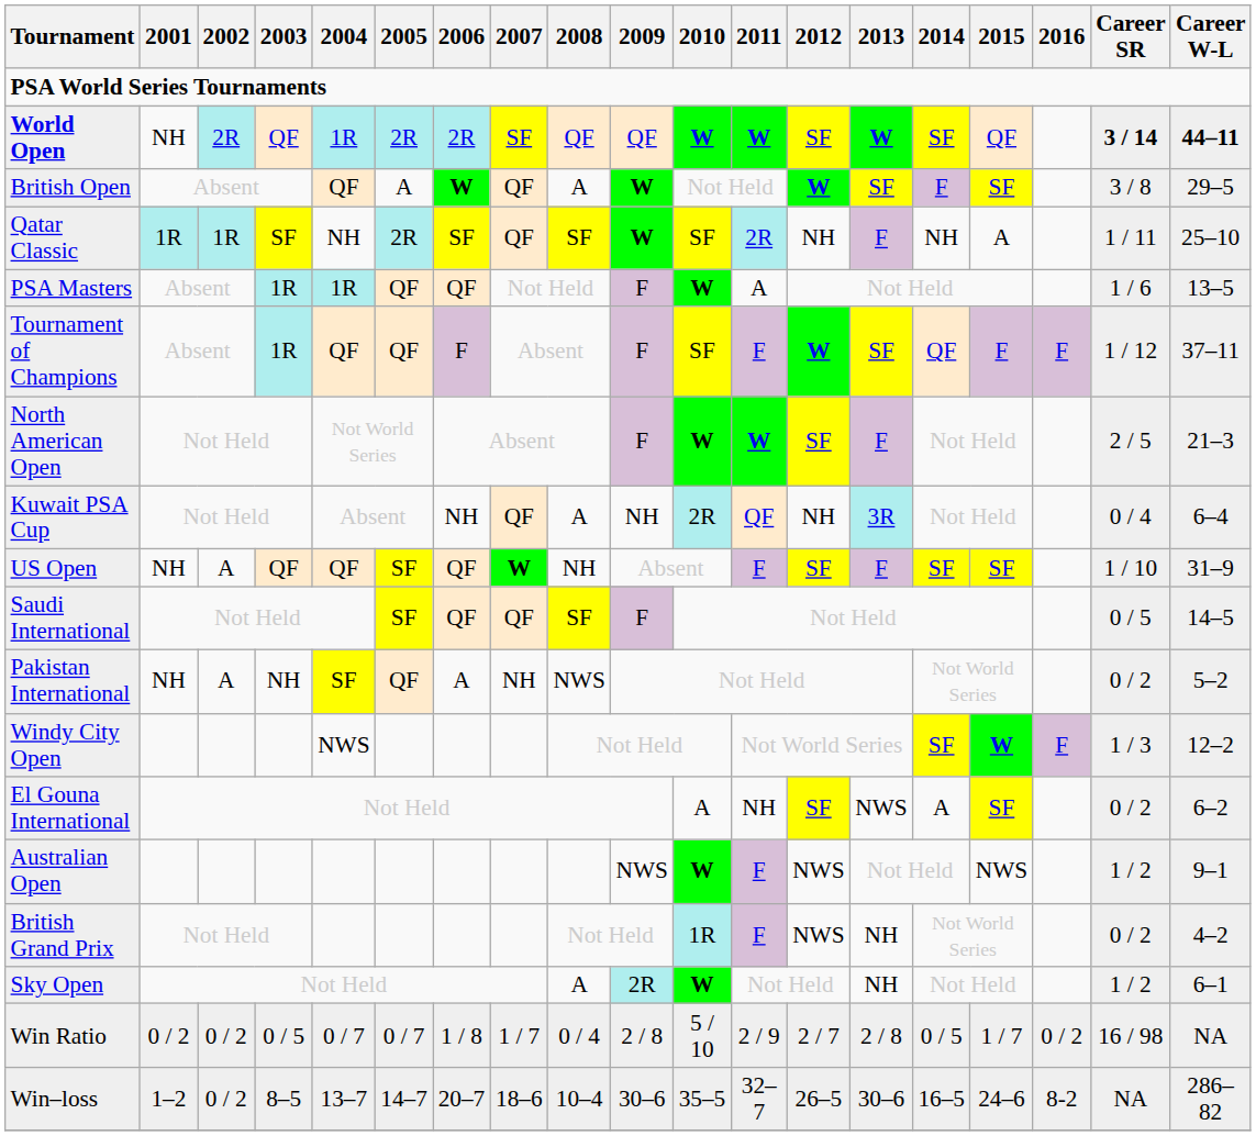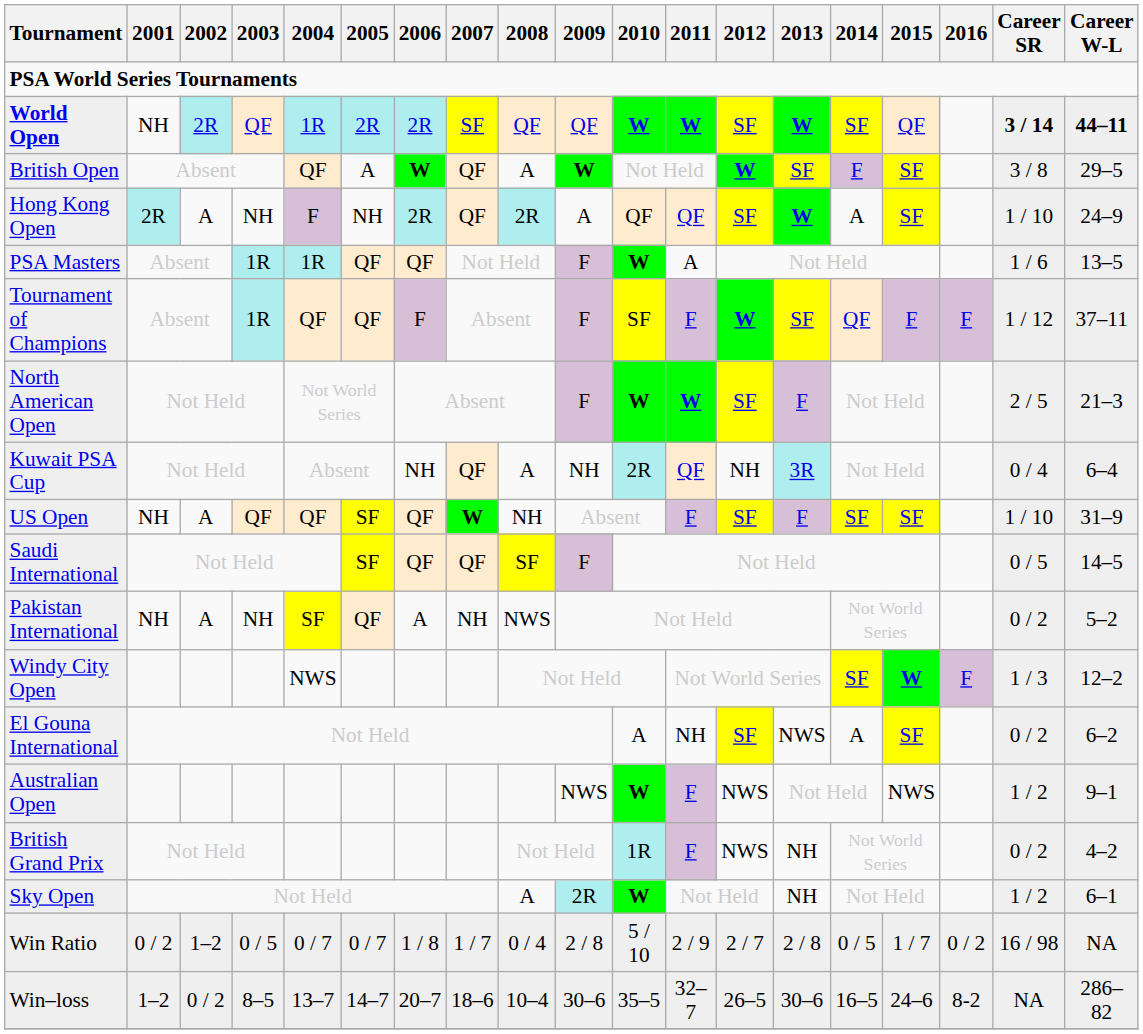+ row: Hong Kong Open | 2R | A | NH | F | NH | 2R | QF | 2R | A | QF | QF | SF | W | A | SF | 1 / 10 | 24–9
- row: Qatar Classic | 1R | 1R | SF | NH | 2R | SF | QF | SF | W | SF | 2R | NH | F | NH | A | 1 / 11 | 25–10
Win Ratio | 2002: 0 / 2 -> 1–2
